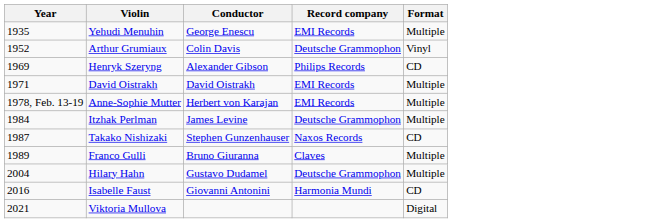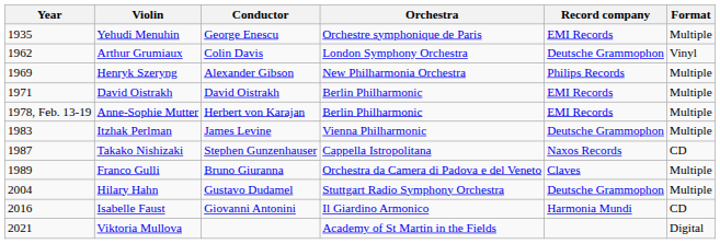+ column: Orchestra | Orchestre symphonique de Paris | London Symphony Orchestra | New Philharmonia Orchestra | Berlin Philharmonic | Berlin Philharmonic | Vienna Philharmonic | Cappella Istropolitana | Orchestra da Camera di Padova e del Veneto | Stuttgart Radio Symphony Orchestra | Il Giardino Armonico | Academy of St Martin in the Fields
Arthur Grumiaux | Year: 1952 -> 1962
Henryk Szeryng | Format: CD -> Multiple
Itzhak Perlman | Year: 1984 -> 1983
